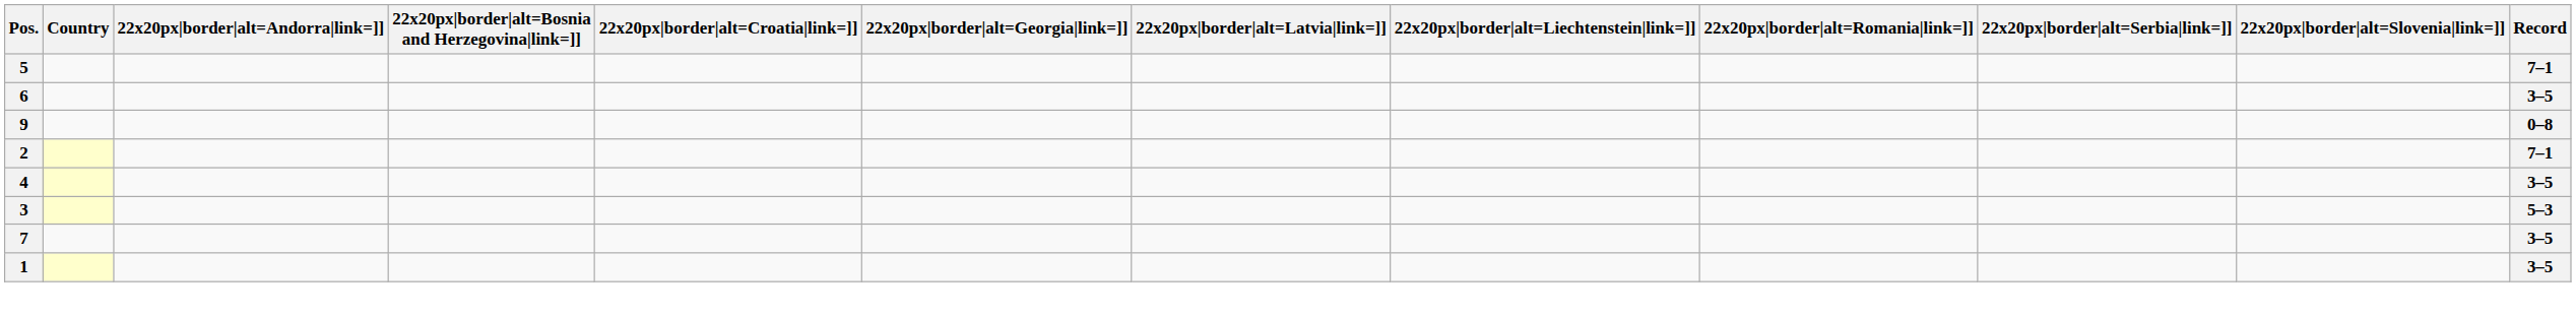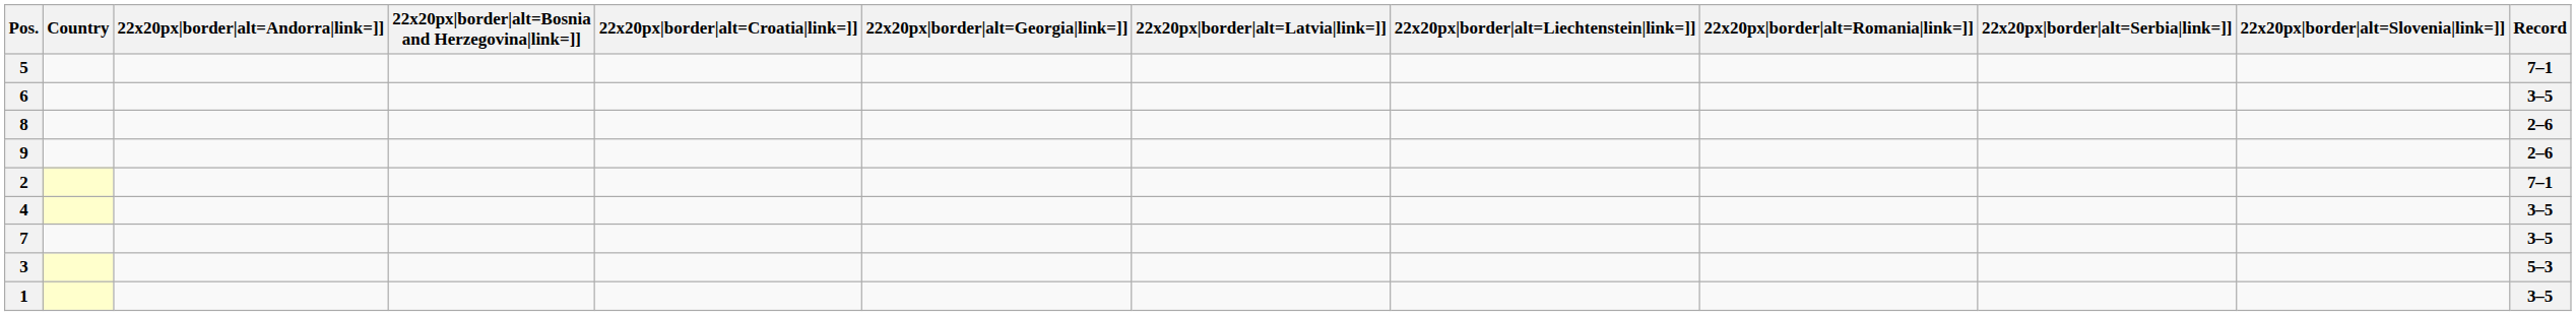+ row: 8 | 2–6
9 | Record: 0–8 -> 2–6
rows swapped: 7 <-> 3
